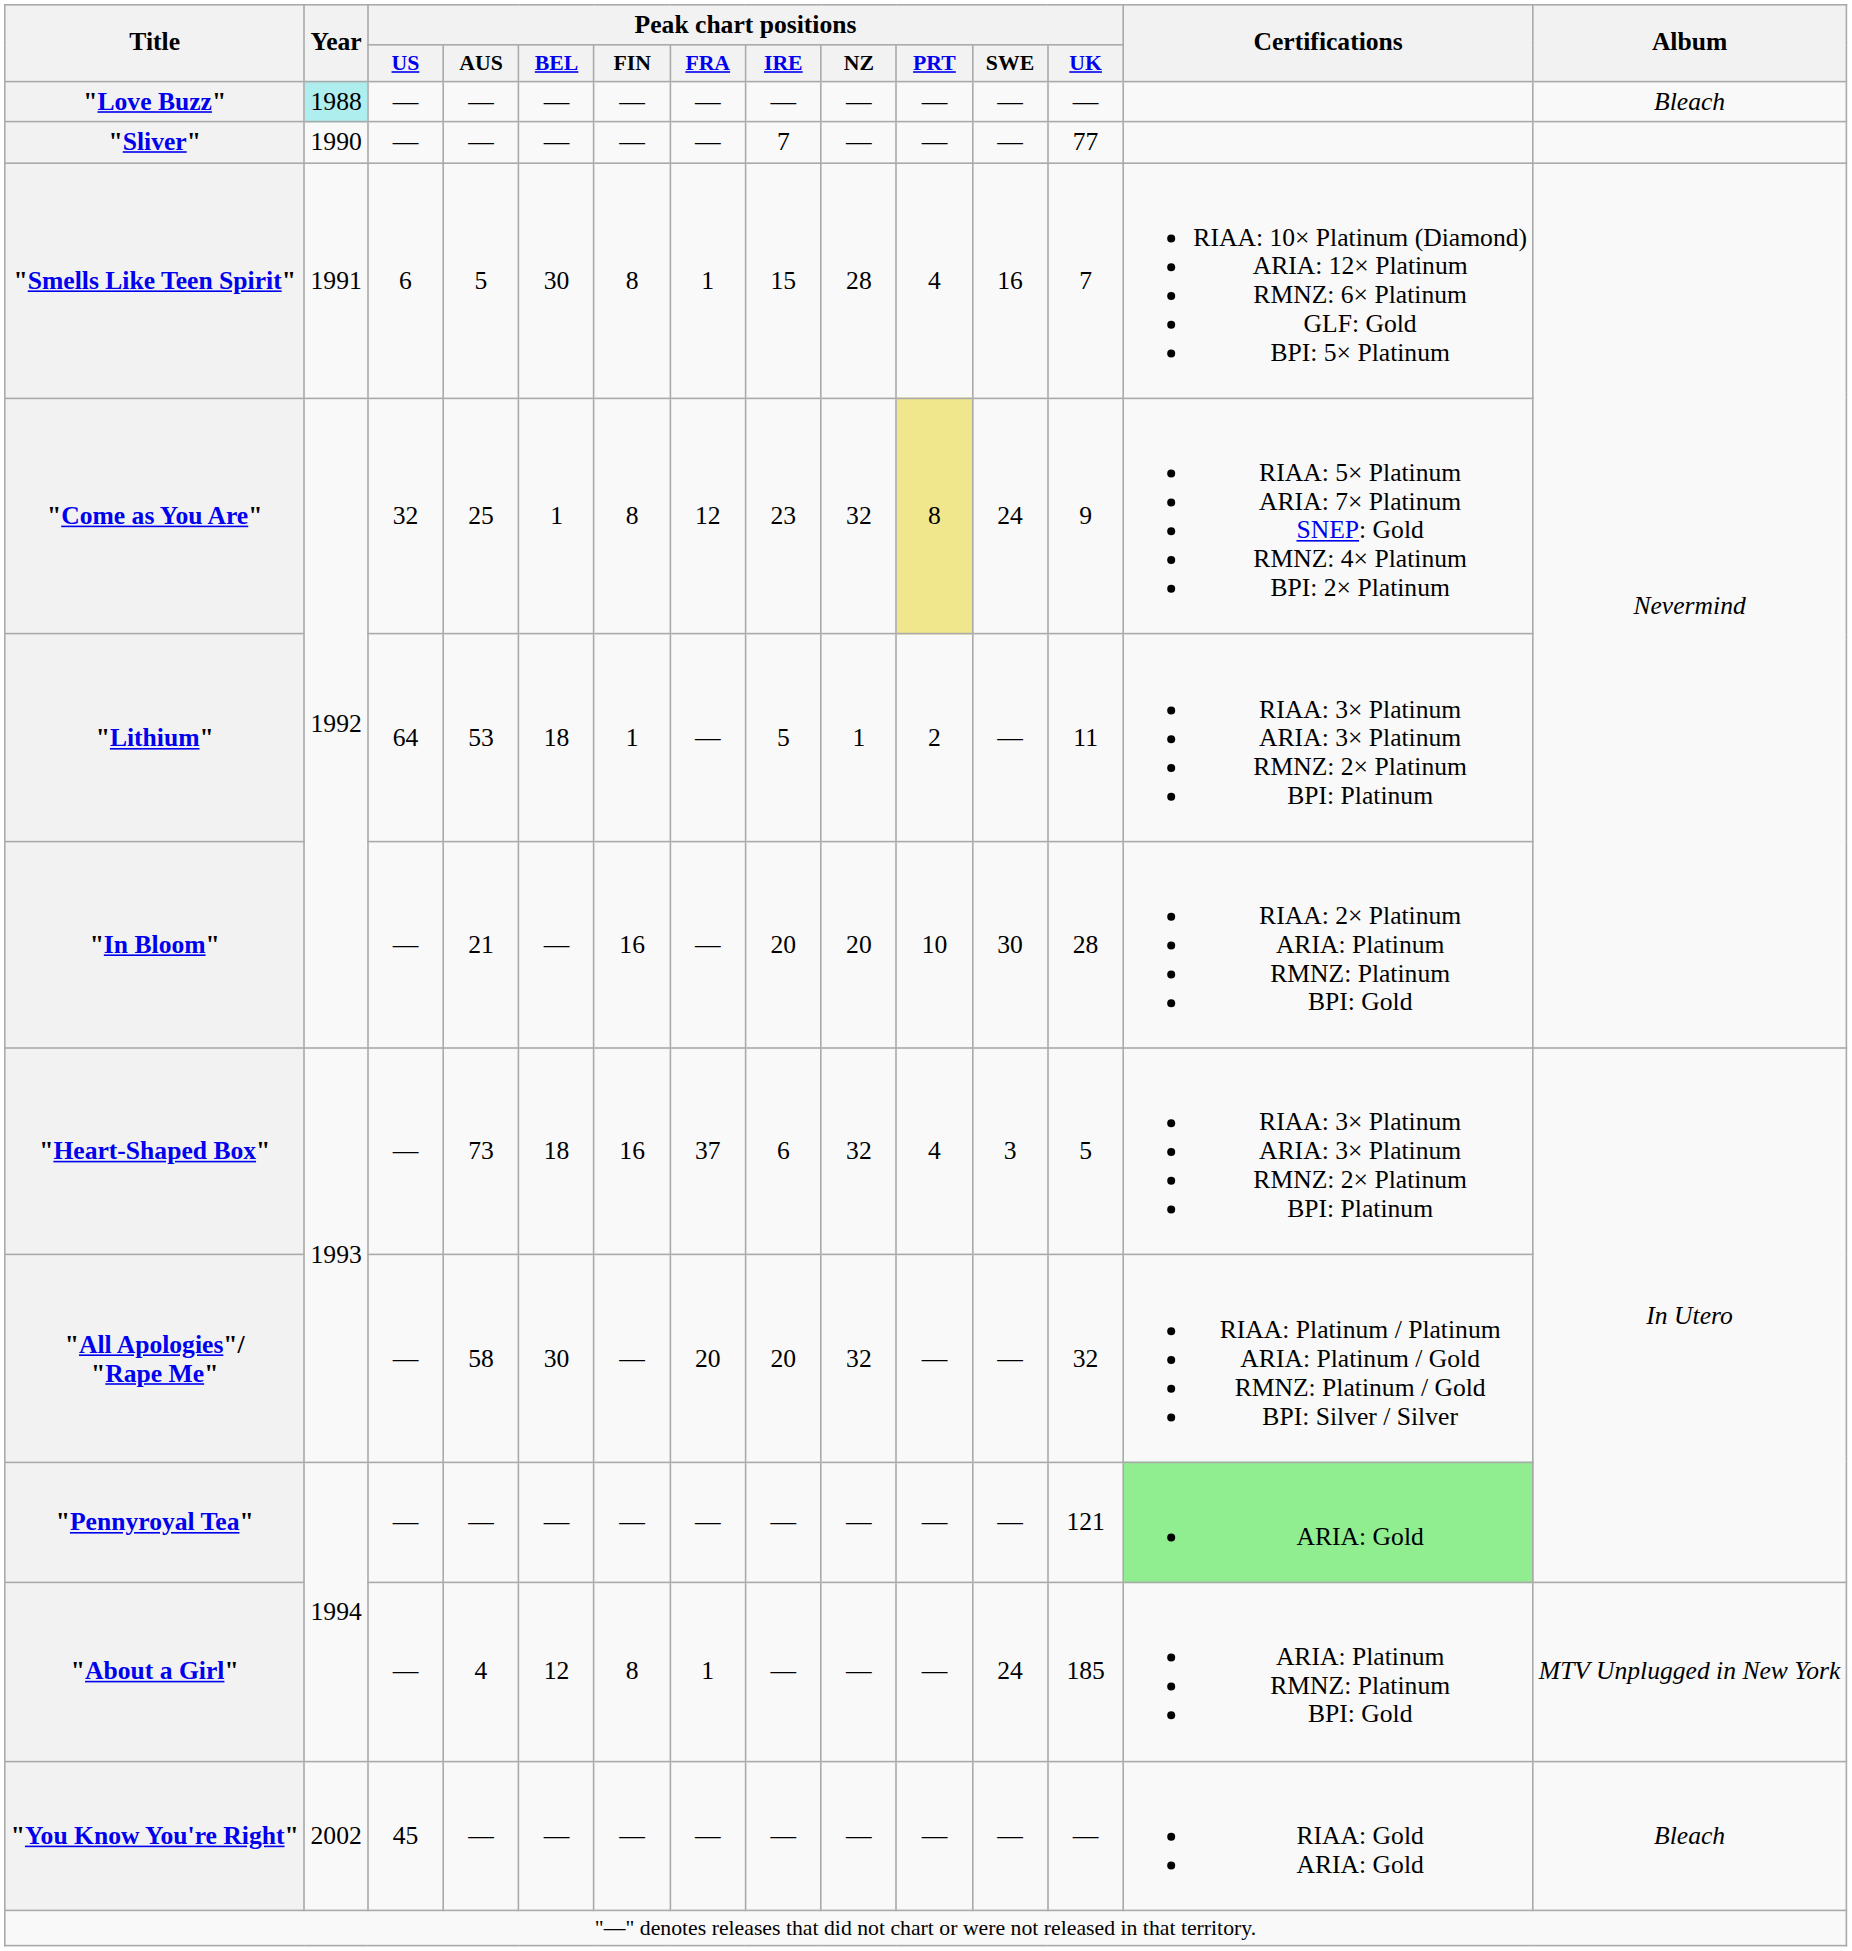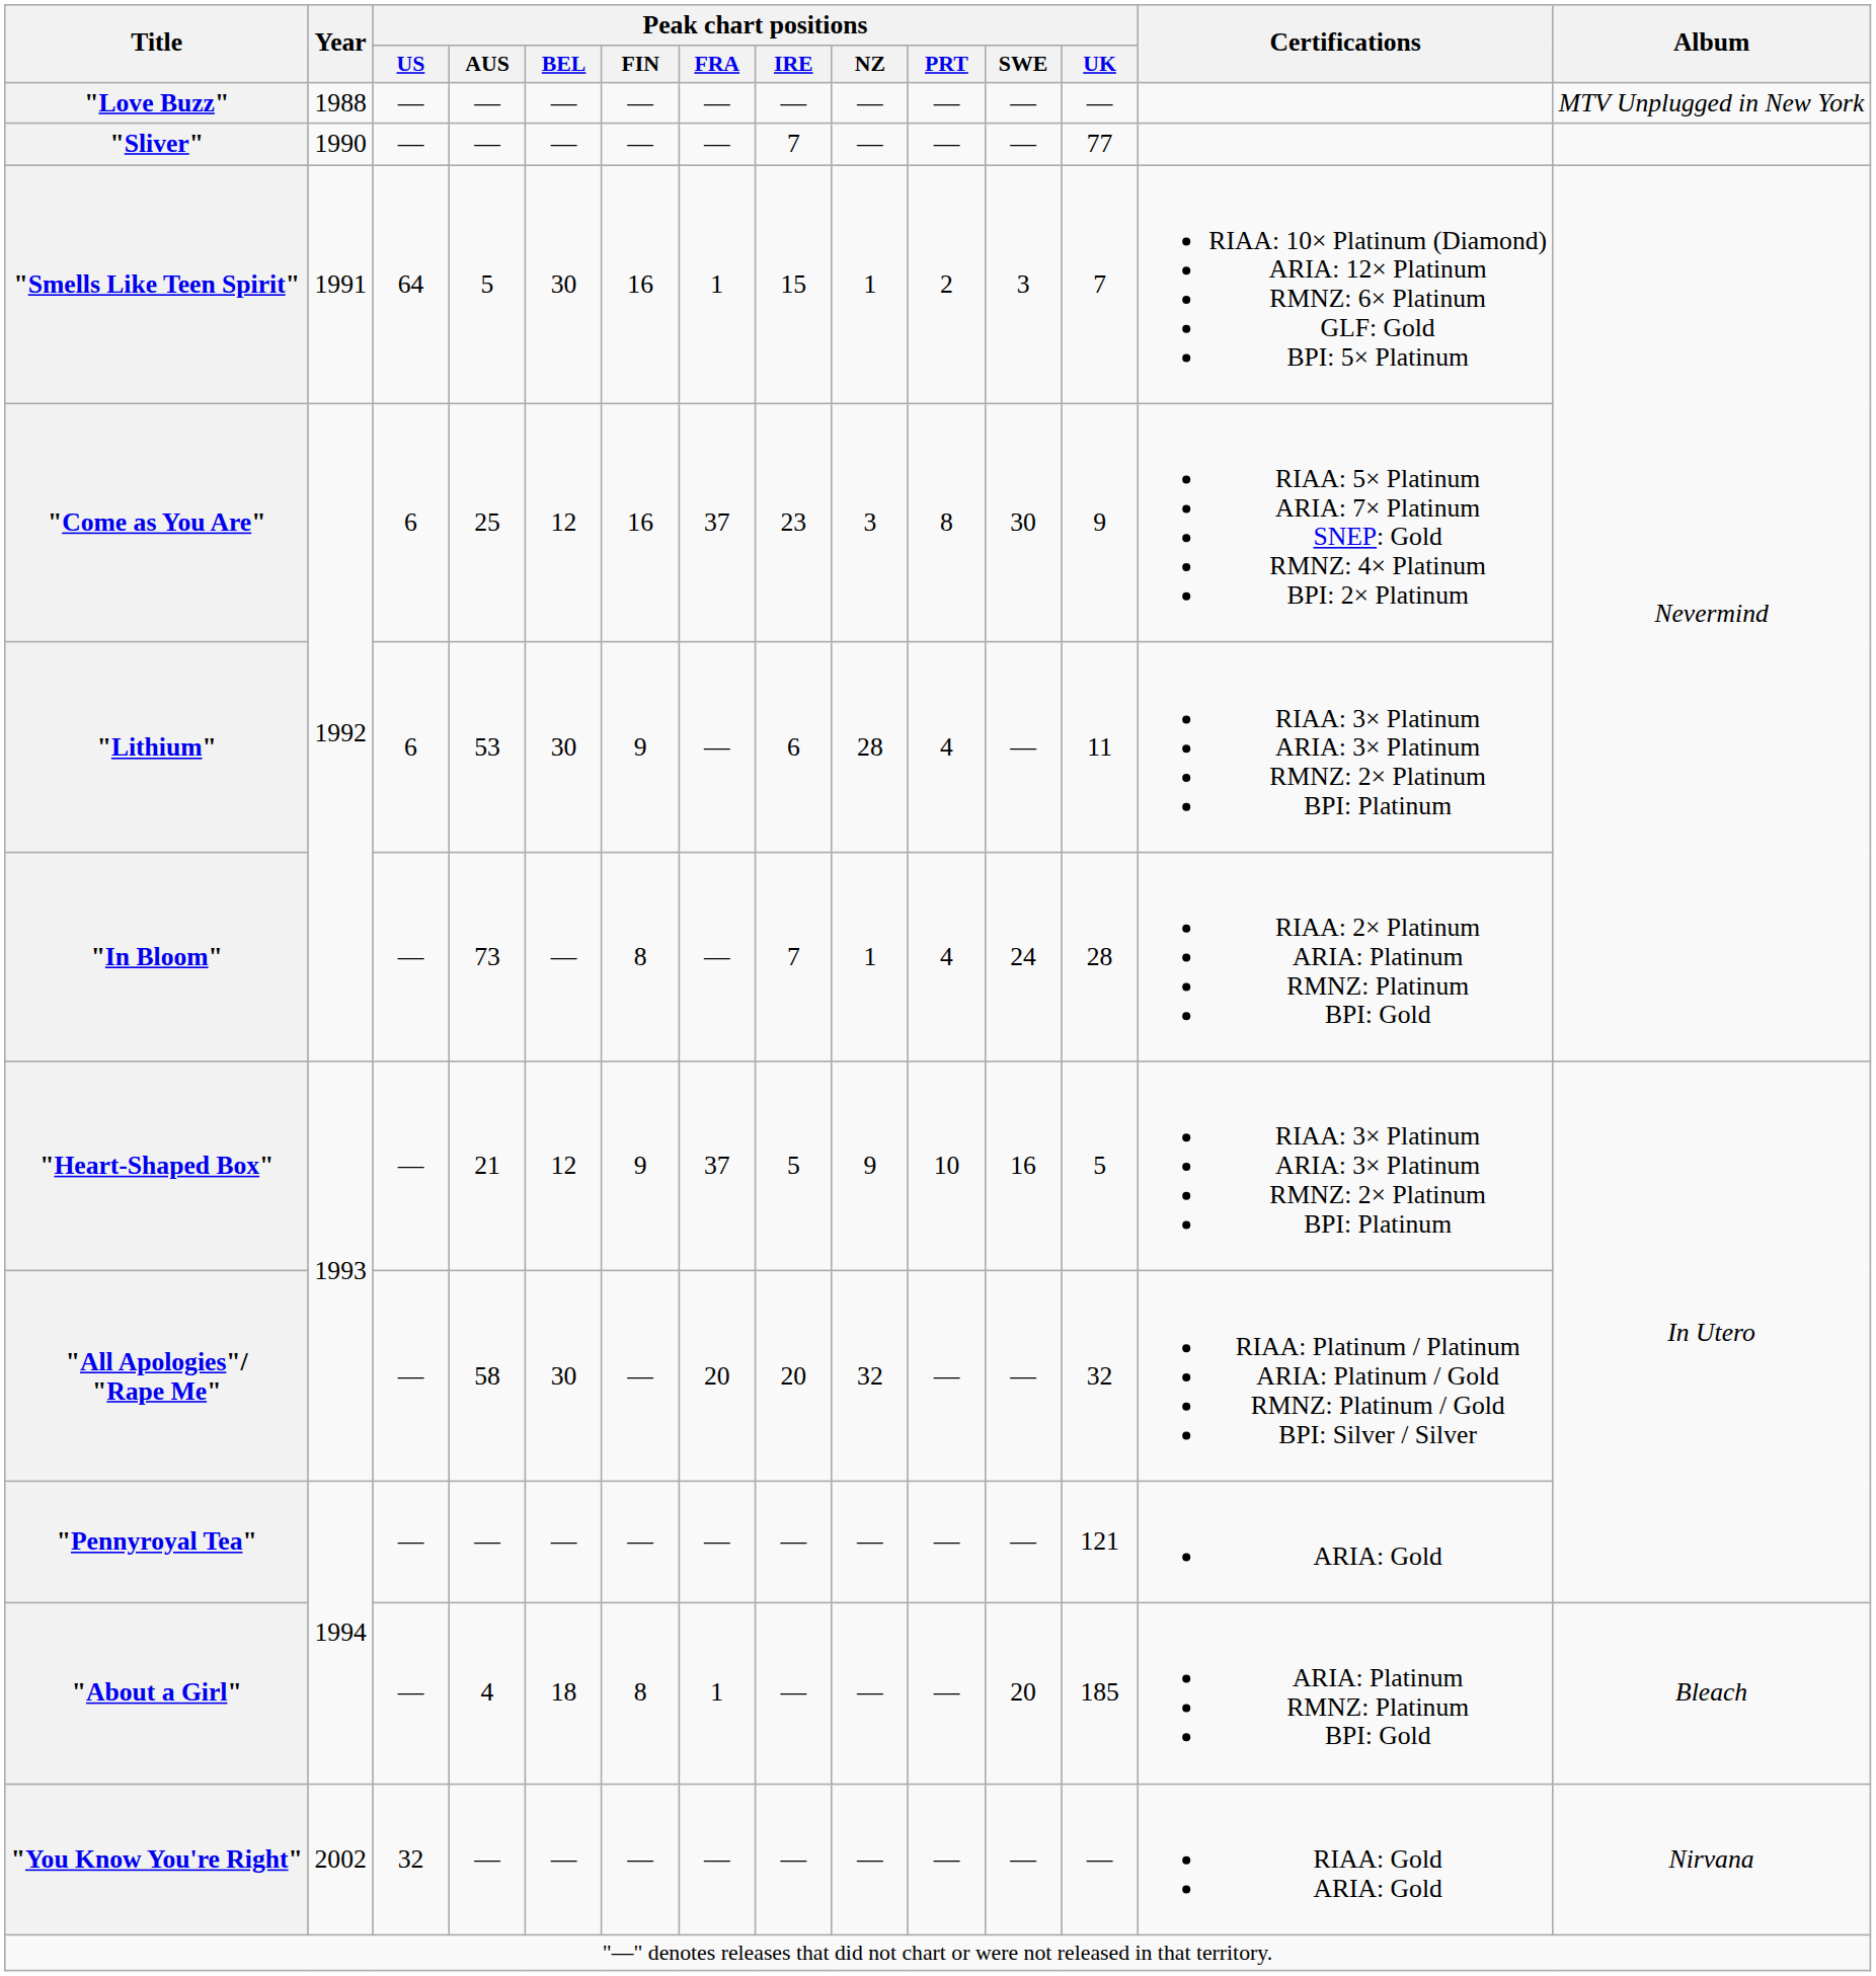"Love Buzz" | Year: paleturquoise background -> no background
"Love Buzz" | Album: Bleach -> MTV Unplugged in New York
"Smells Like Teen Spirit" | Peak chart positions / US: 6 -> 64
"Smells Like Teen Spirit" | Peak chart positions / FIN: 8 -> 16
"Smells Like Teen Spirit" | Peak chart positions / NZ: 28 -> 1
"Smells Like Teen Spirit" | Peak chart positions / PRT: 4 -> 2
"Smells Like Teen Spirit" | Peak chart positions / SWE: 16 -> 3
"Come as You Are" | Peak chart positions / US: 32 -> 6
"Come as You Are" | Peak chart positions / BEL: 1 -> 12
"Come as You Are" | Peak chart positions / FIN: 8 -> 16
"Come as You Are" | Peak chart positions / FRA: 12 -> 37
"Come as You Are" | Peak chart positions / NZ: 32 -> 3
"Come as You Are" | Peak chart positions / PRT: khaki background -> no background
"Come as You Are" | Peak chart positions / SWE: 24 -> 30
"Lithium" | Peak chart positions / US: 64 -> 6
"Lithium" | Peak chart positions / BEL: 18 -> 30
"Lithium" | Peak chart positions / FIN: 1 -> 9
"Lithium" | Peak chart positions / IRE: 5 -> 6
"Lithium" | Peak chart positions / NZ: 1 -> 28
"Lithium" | Peak chart positions / PRT: 2 -> 4
"In Bloom" | Peak chart positions / AUS: 21 -> 73
"In Bloom" | Peak chart positions / FIN: 16 -> 8
"In Bloom" | Peak chart positions / IRE: 20 -> 7
"In Bloom" | Peak chart positions / NZ: 20 -> 1
"In Bloom" | Peak chart positions / PRT: 10 -> 4
"In Bloom" | Peak chart positions / SWE: 30 -> 24
"Heart-Shaped Box" | Peak chart positions / AUS: 73 -> 21
"Heart-Shaped Box" | Peak chart positions / BEL: 18 -> 12
"Heart-Shaped Box" | Peak chart positions / FIN: 16 -> 9
"Heart-Shaped Box" | Peak chart positions / IRE: 6 -> 5
"Heart-Shaped Box" | Peak chart positions / NZ: 32 -> 9
"Heart-Shaped Box" | Peak chart positions / PRT: 4 -> 10
"Heart-Shaped Box" | Peak chart positions / SWE: 3 -> 16
"Pennyroyal Tea" | Certifications: lightgreen background -> no background
"About a Girl" | Peak chart positions / BEL: 12 -> 18
"About a Girl" | Peak chart positions / SWE: 24 -> 20
"About a Girl" | Album: MTV Unplugged in New York -> Bleach
"You Know You're Right" | Peak chart positions / US: 45 -> 32
"You Know You're Right" | Album: Bleach -> Nirvana
